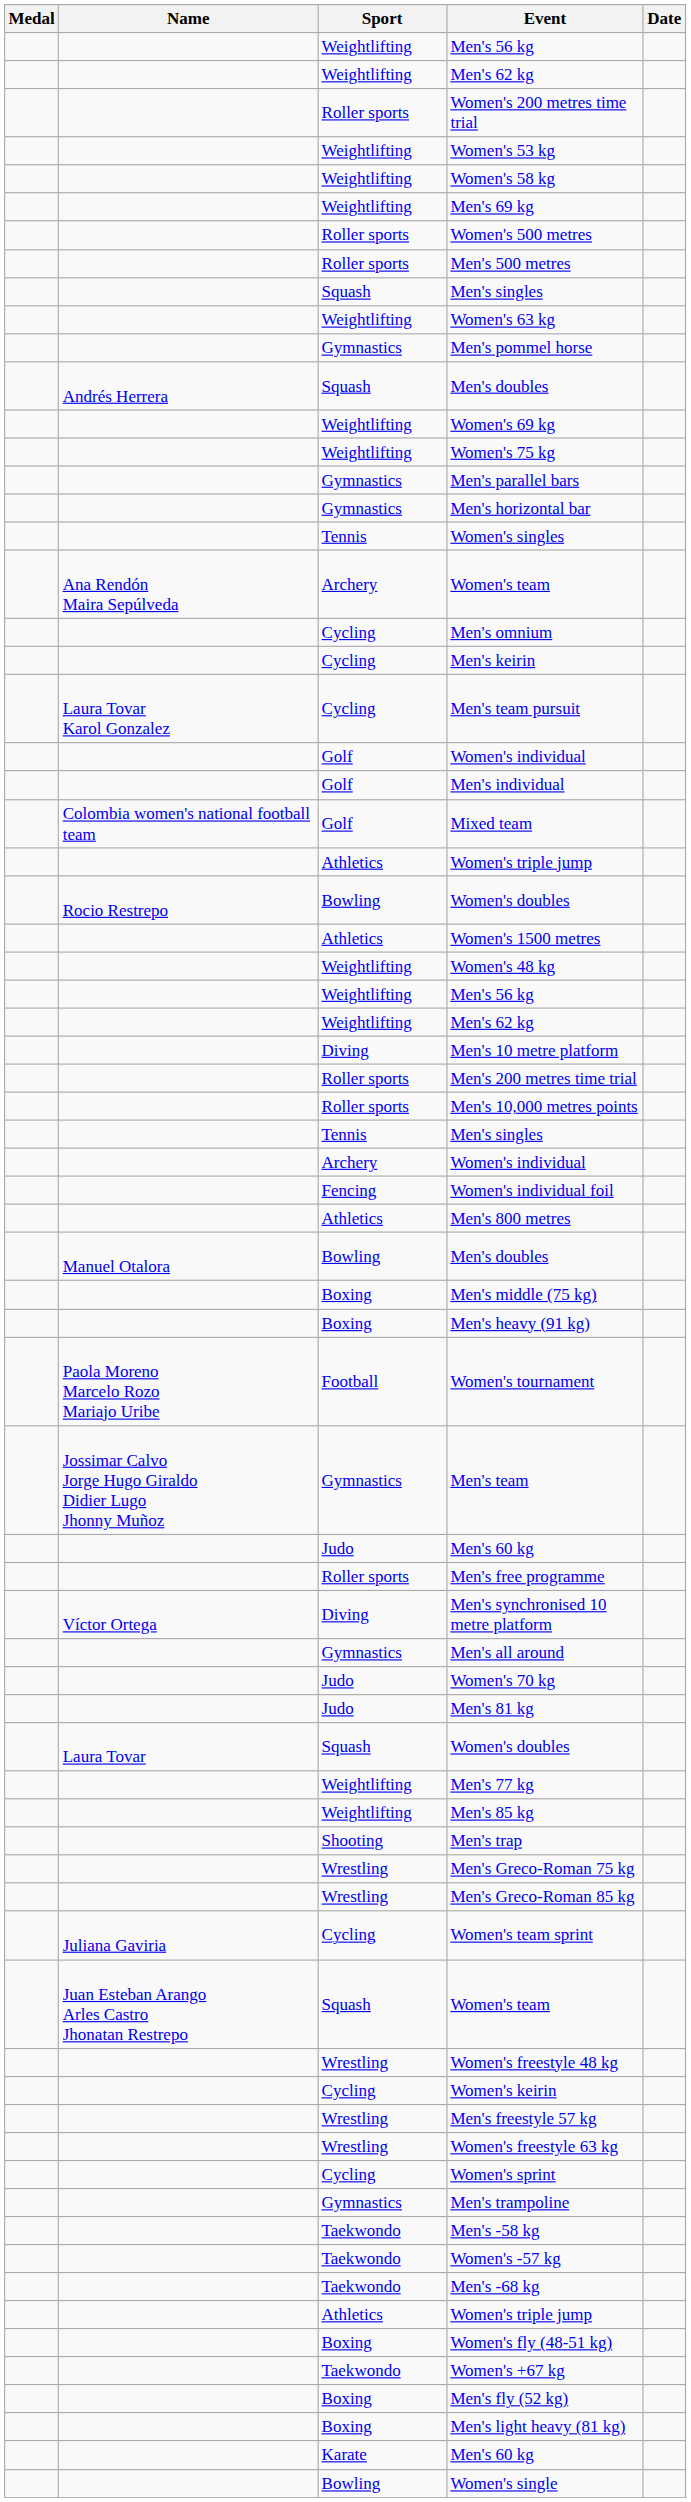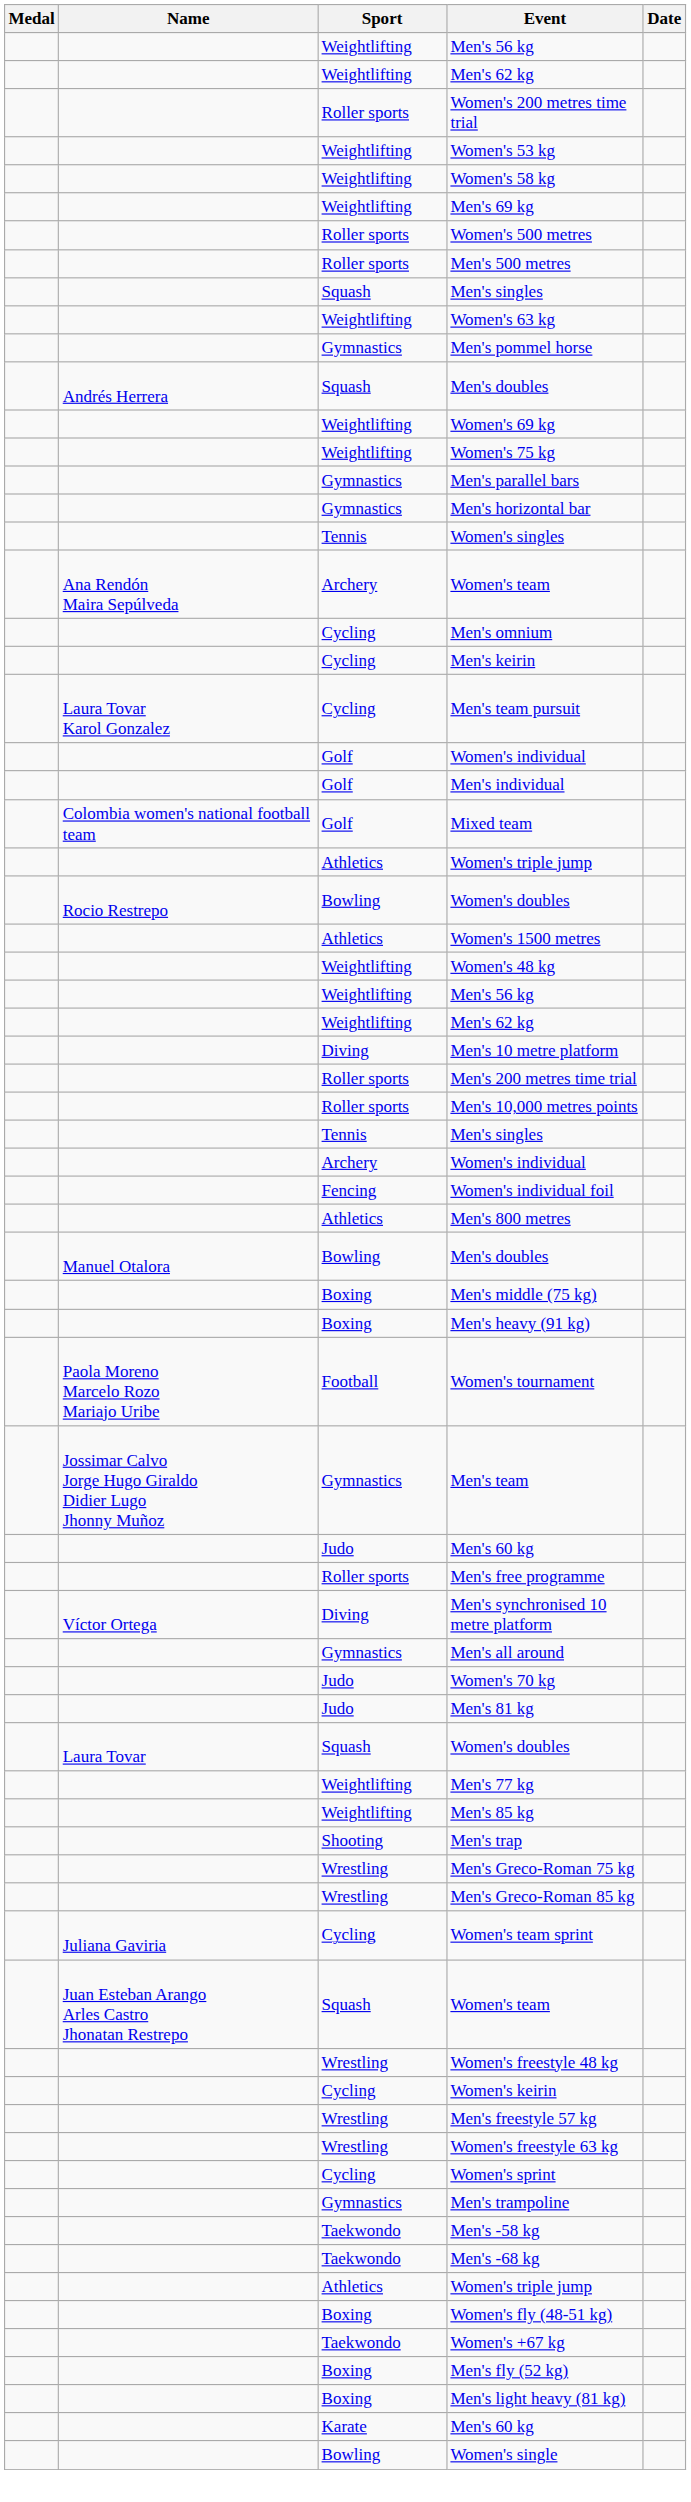- row: Taekwondo | Women's -57 kg
